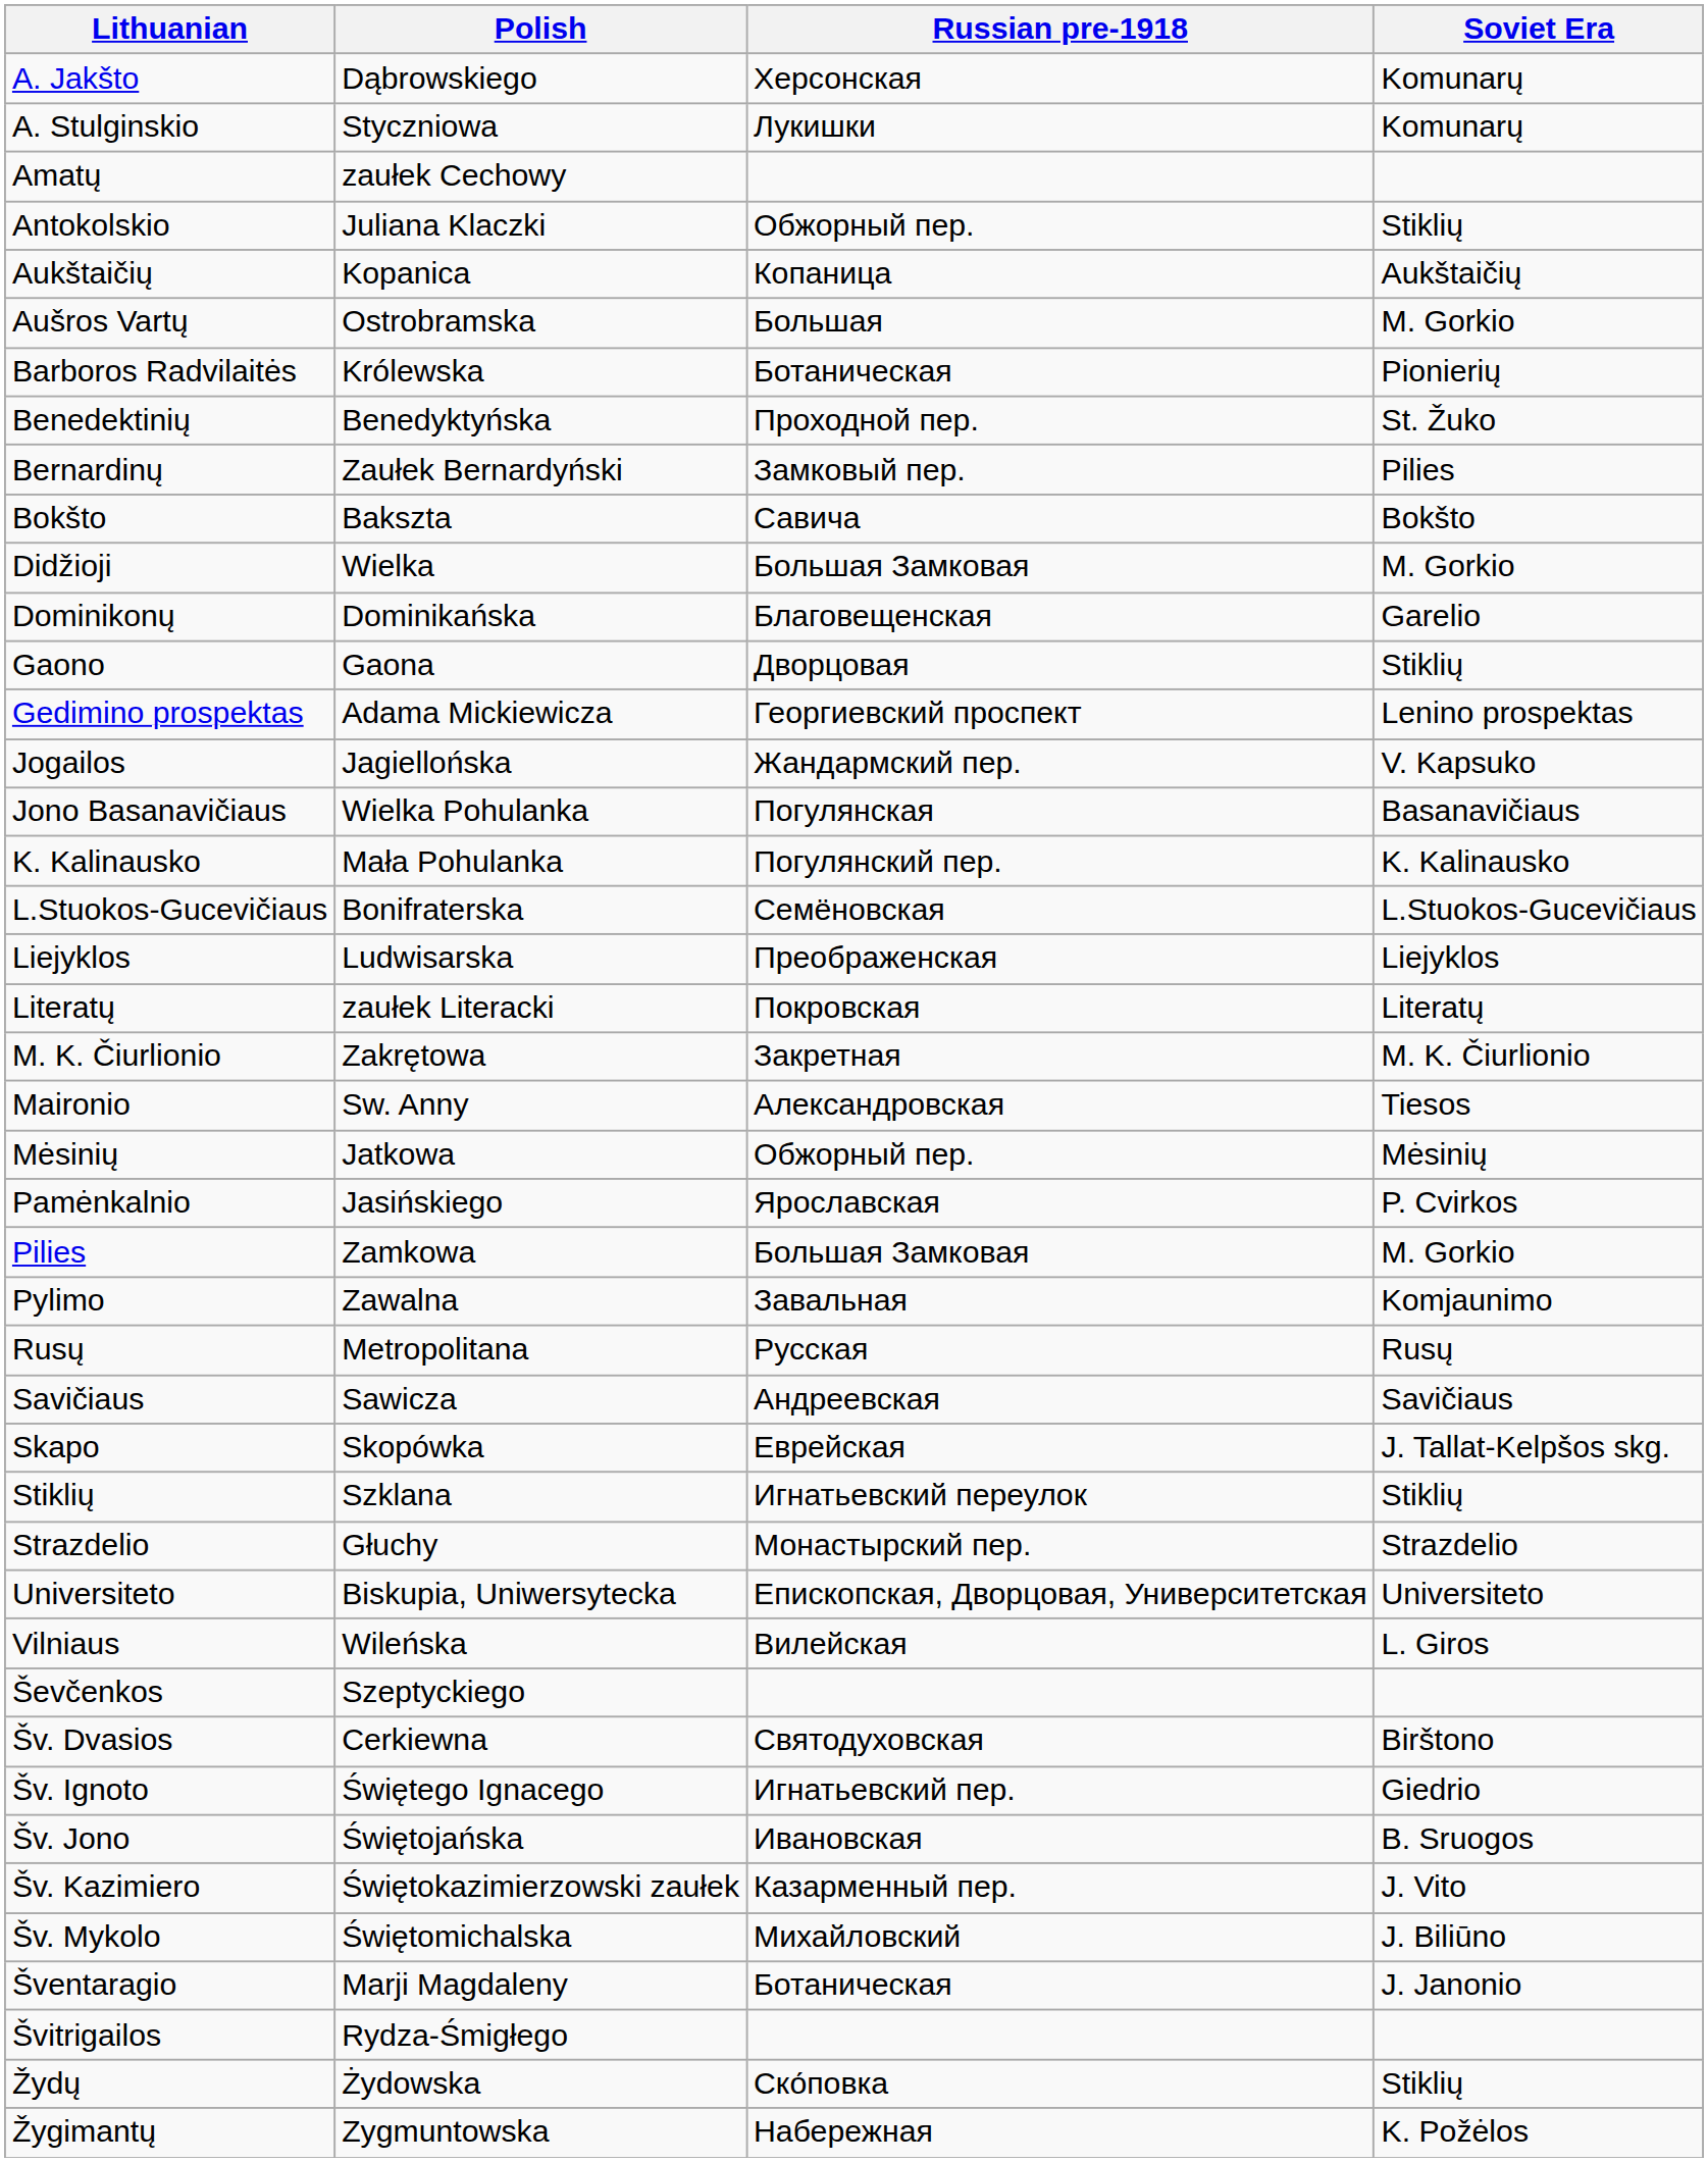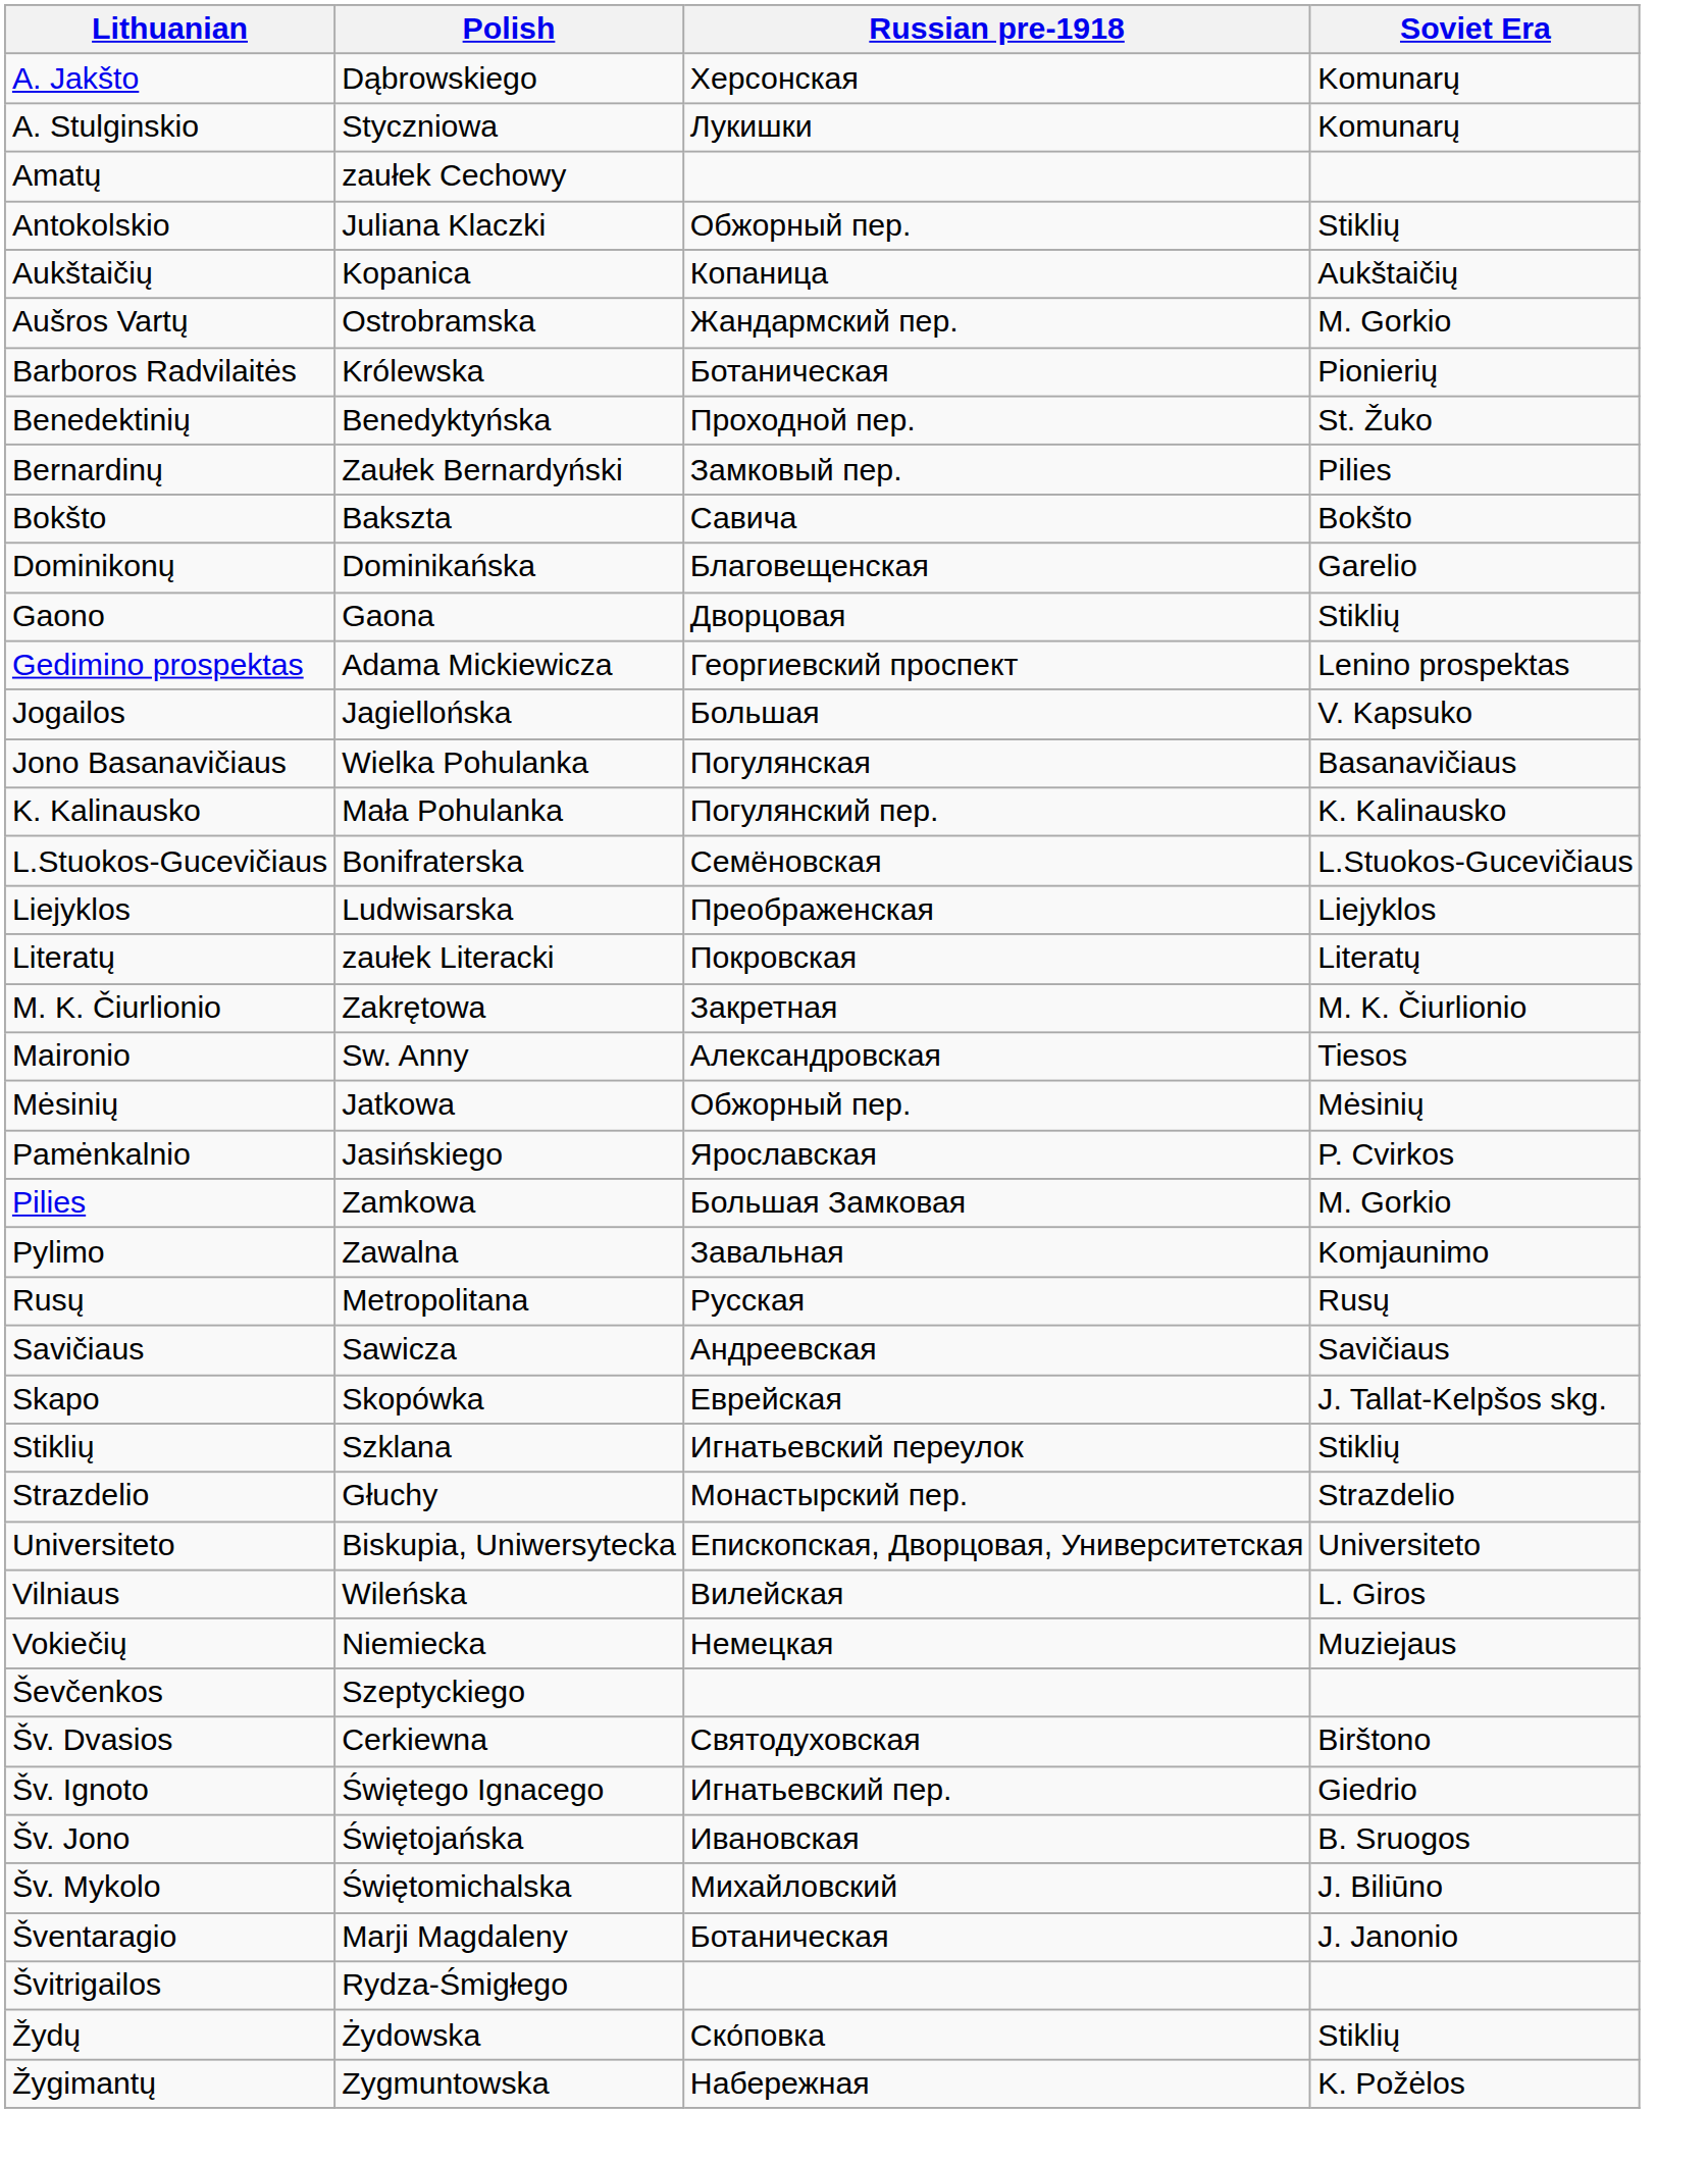Aušros Vartų | Russian pre-1918: Большая -> Жандармский пер.
- row: Didžioji | Wielka | Большая Замковая | M. Gorkio
Jogailos | Russian pre-1918: Жандармский пер. -> Большая
+ row: Vokiečių | Niemiecka | Немецкая | Muziejaus
- row: Šv. Kazimiero | Świętokazimierzowski zaułek | Казарменный пер. | J. Vito
